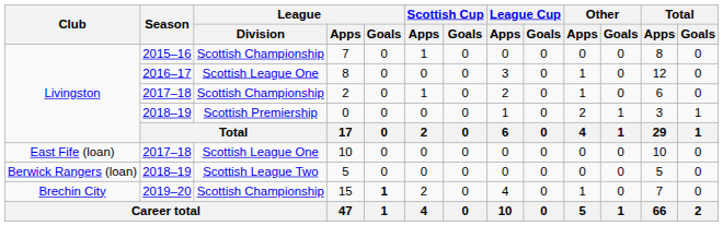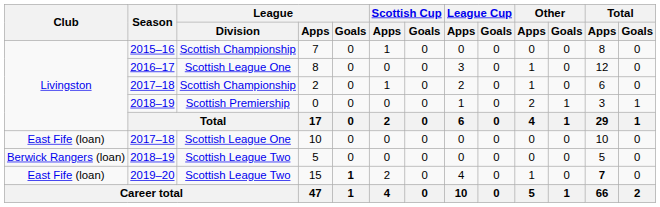15 | Club: Brechin City -> East Fife (loan)
15 | League / Division: Scottish Championship -> Scottish League Two
15 | Total / Apps: normal -> bold
